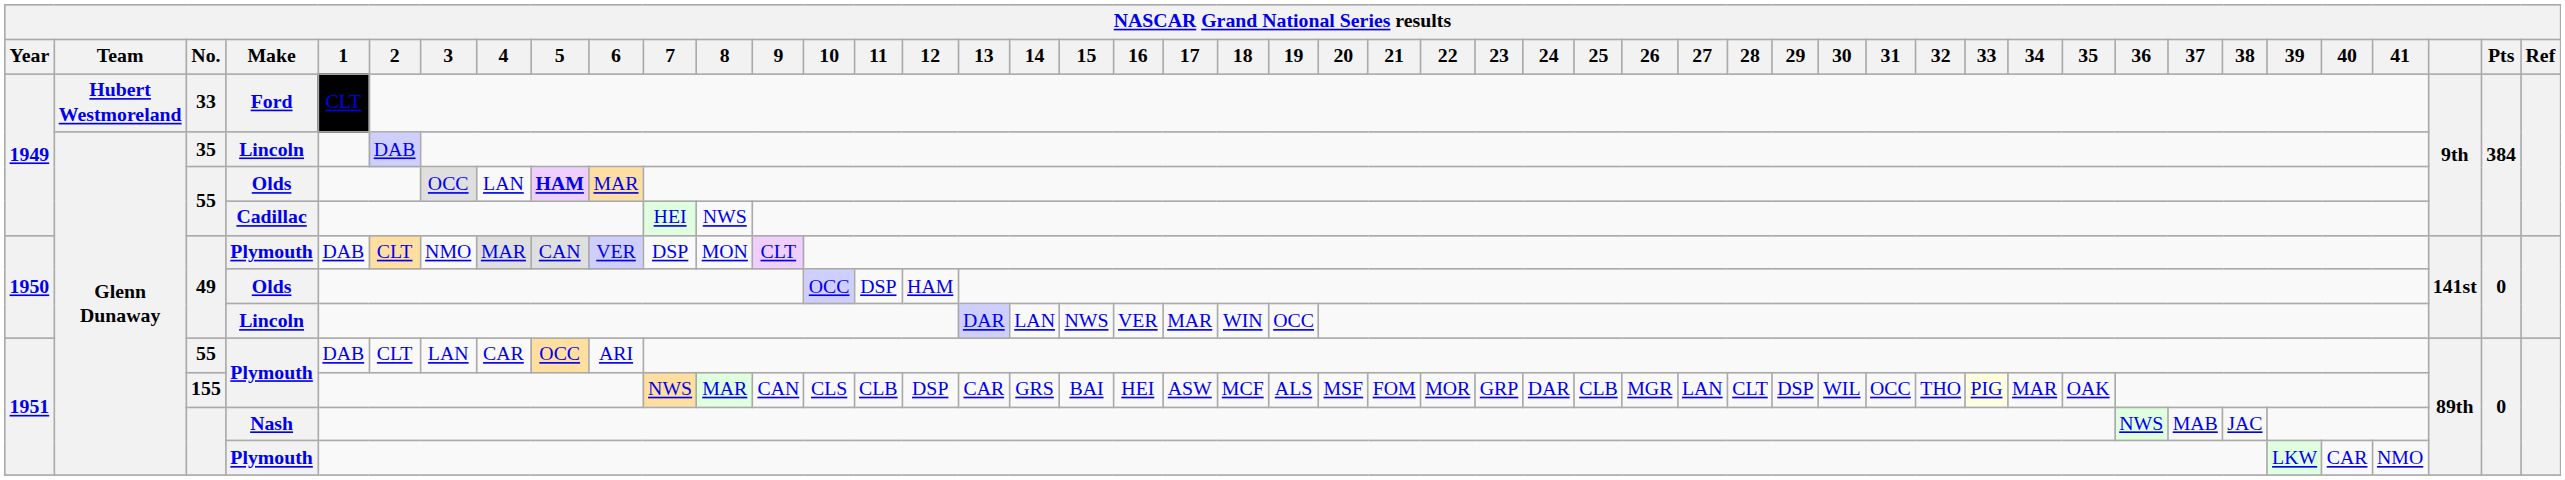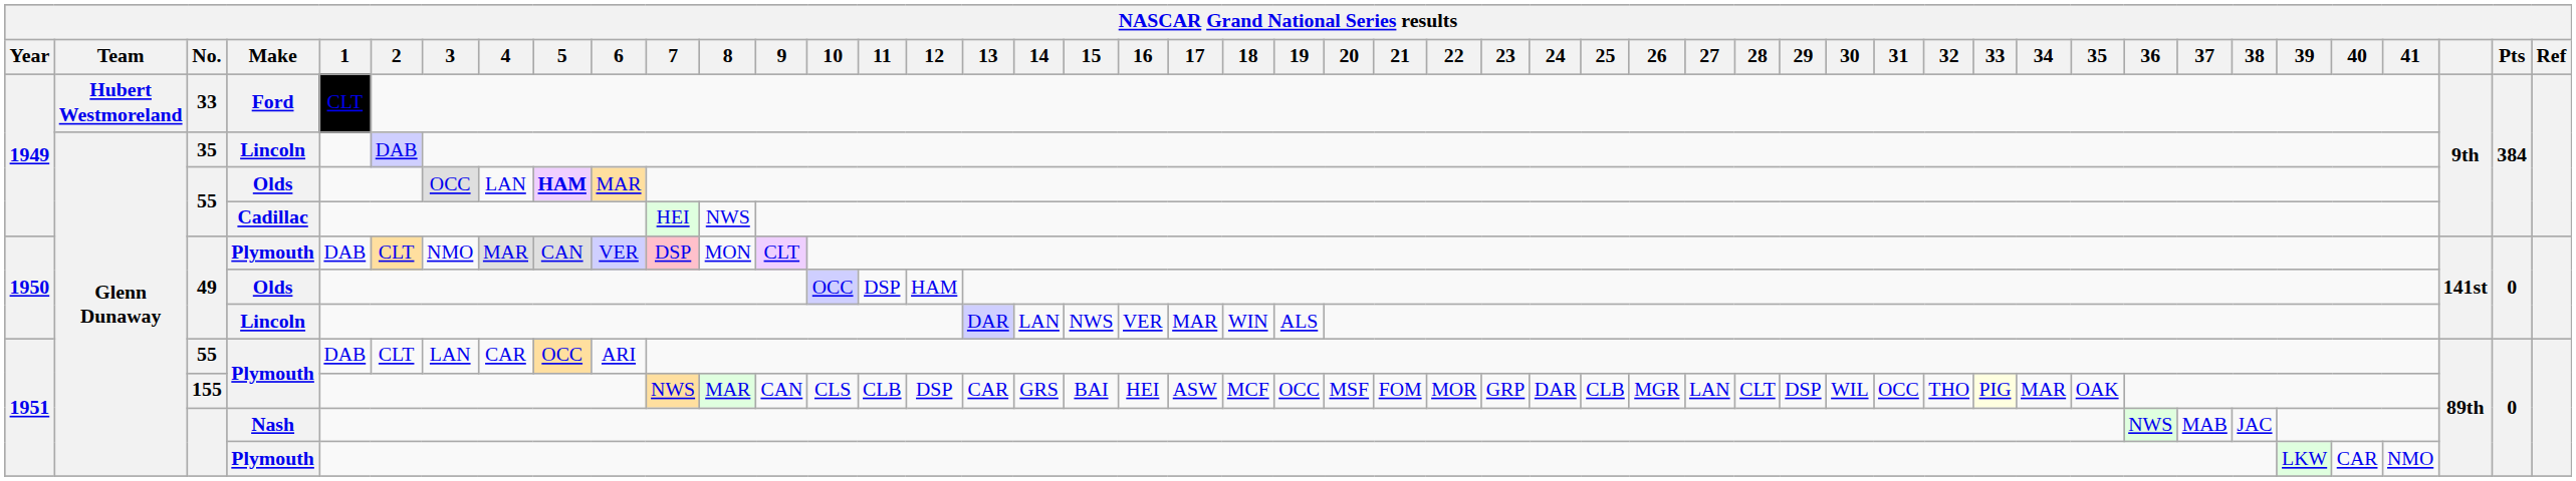49 / Plymouth | 7: no background -> pink background
49 / Lincoln | 19: OCC -> ALS
155 | 19: ALS -> OCC
